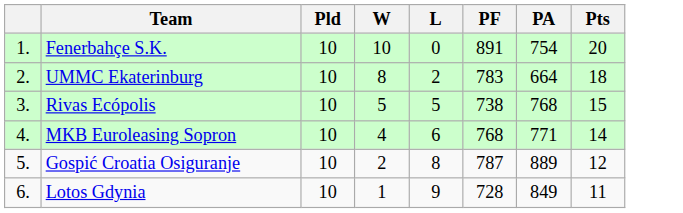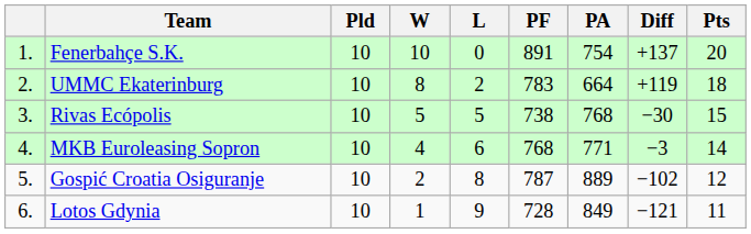+ column: Diff | +137 | +119 | −30 | −3 | −102 | −121
